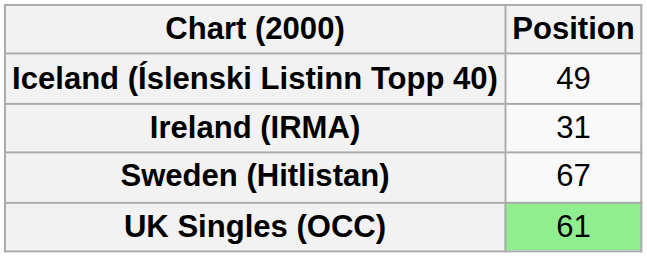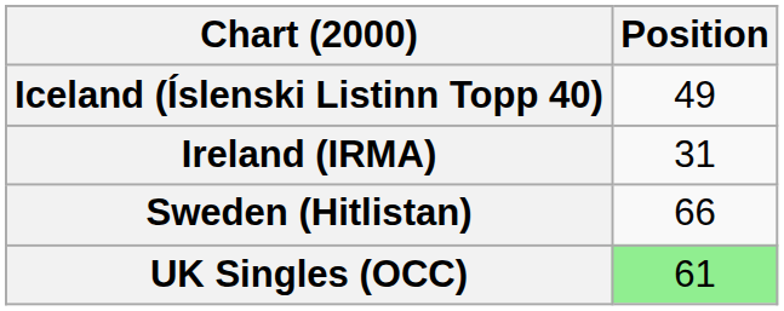Sweden (Hitlistan) | Position: 67 -> 66
